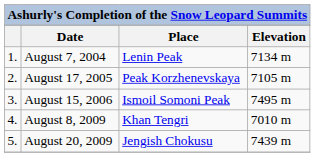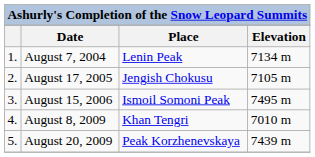August 17, 2005 | Place: Peak Korzhenevskaya -> Jengish Chokusu
August 20, 2009 | Place: Jengish Chokusu -> Peak Korzhenevskaya
